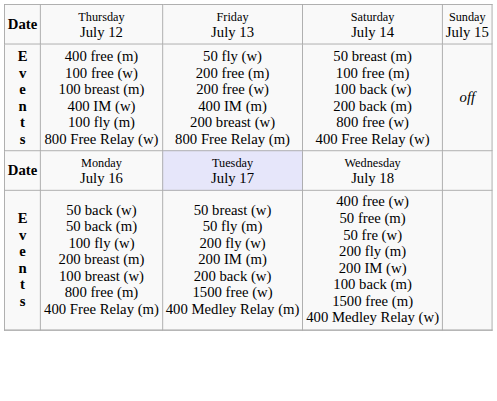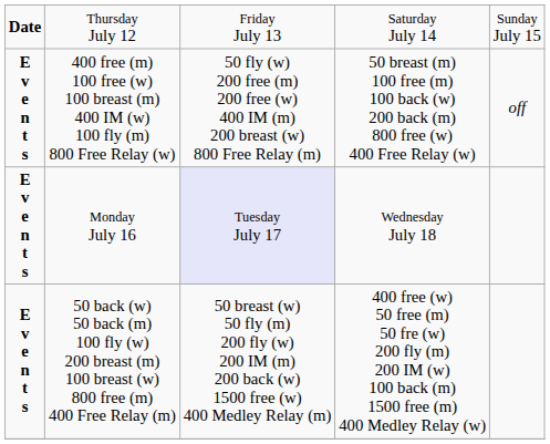Monday July 16 | column 1: Date -> E v e n t s
